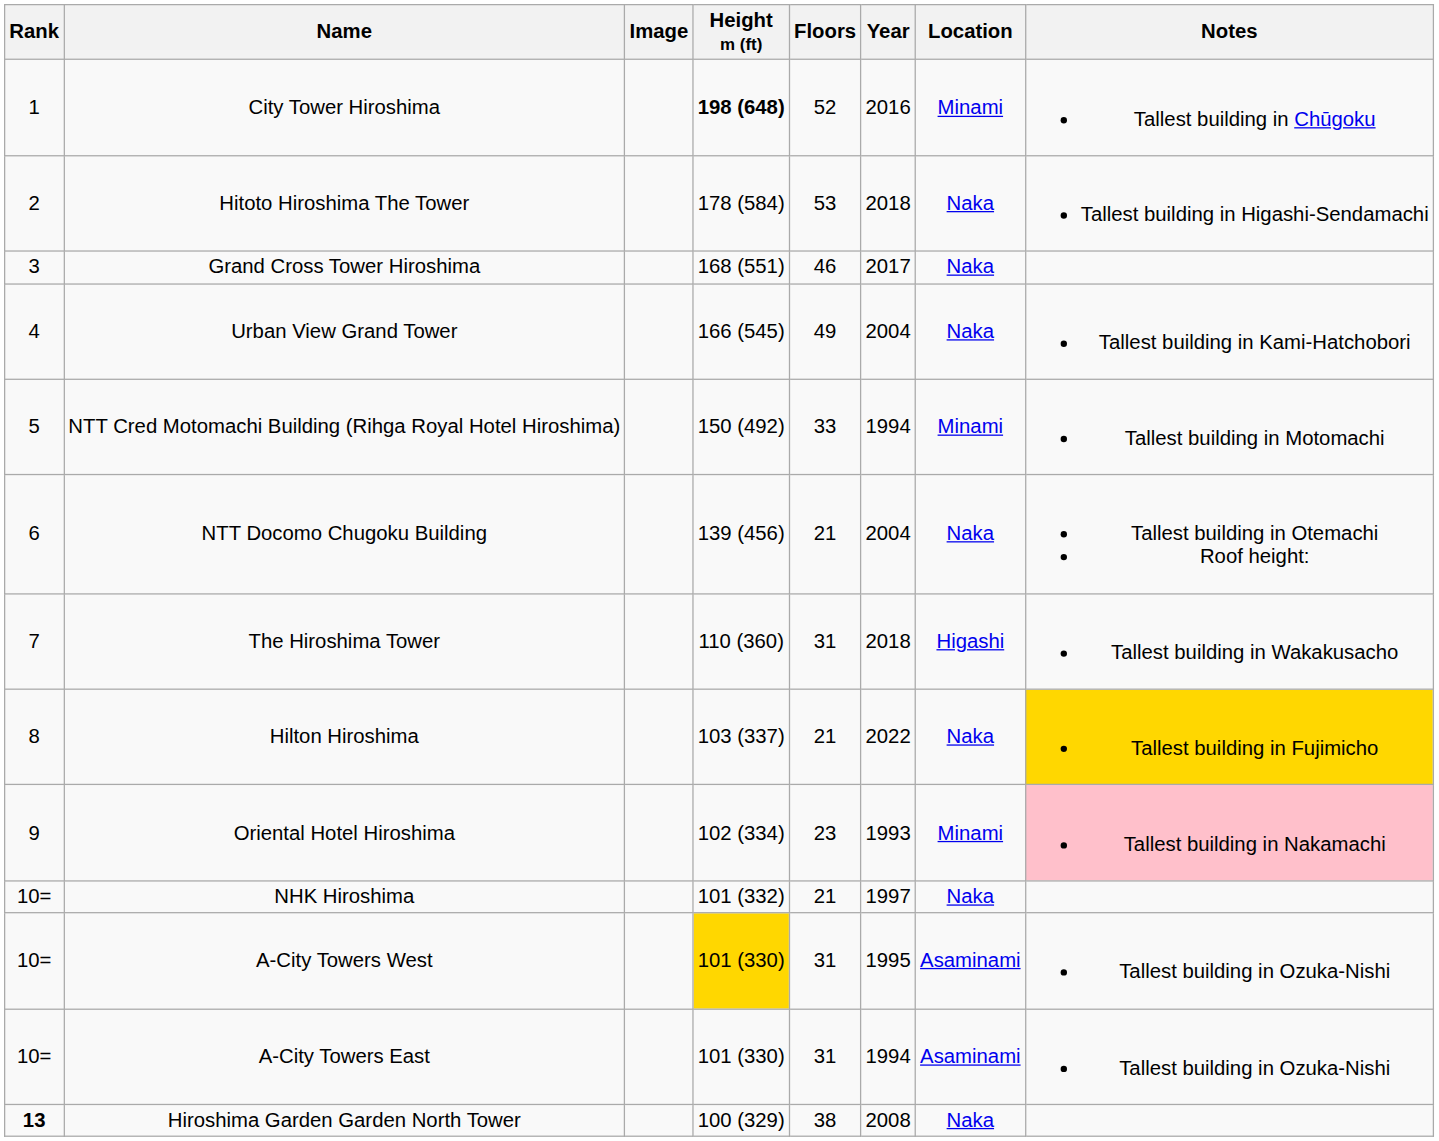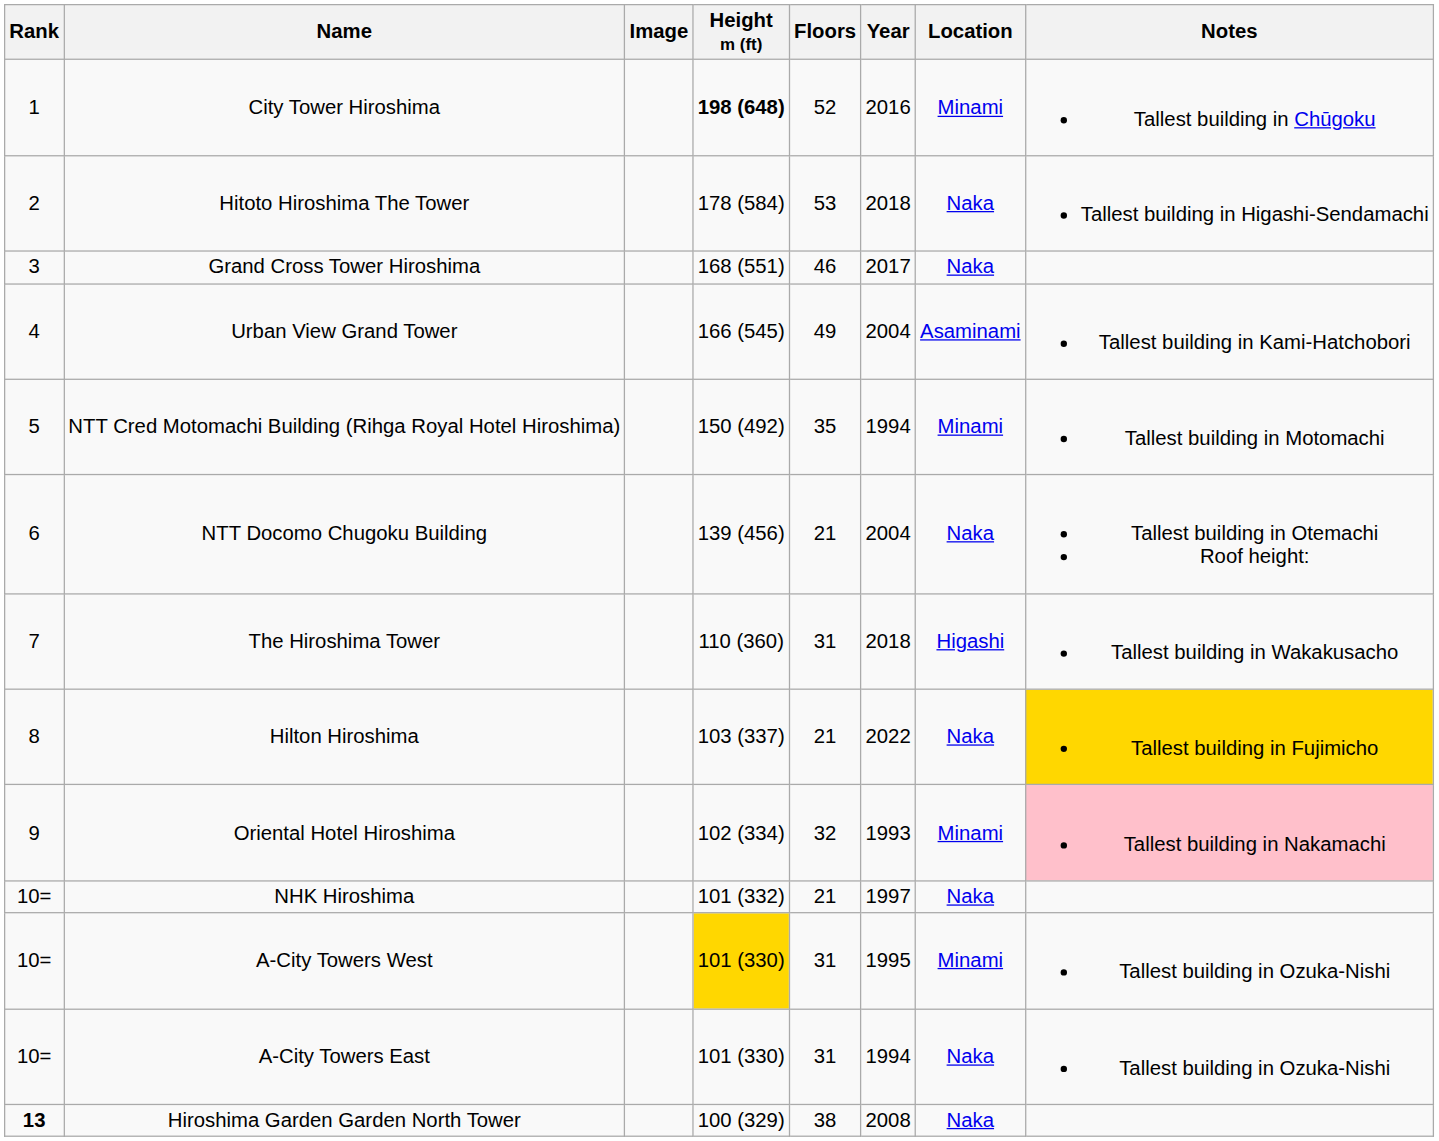Urban View Grand Tower | Location: Naka -> Asaminami
NTT Cred Motomachi Building (Rihga Royal Hotel Hiroshima) | Floors: 33 -> 35
Oriental Hotel Hiroshima | Floors: 23 -> 32
A-City Towers West | Location: Asaminami -> Minami
A-City Towers East | Location: Asaminami -> Naka
